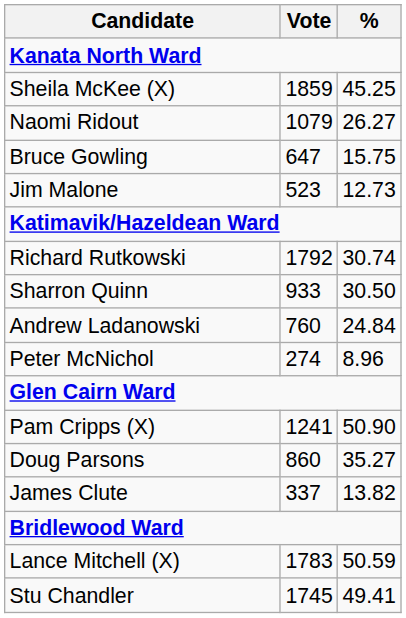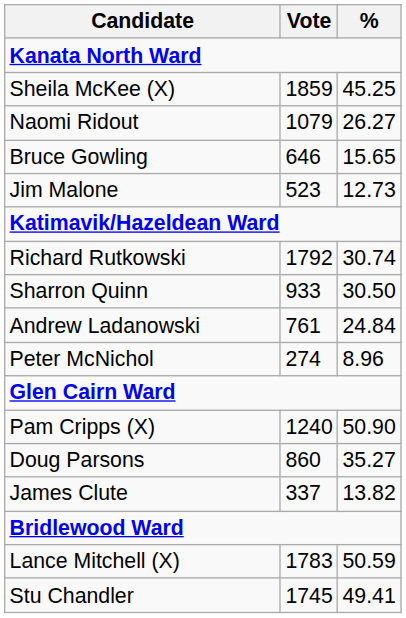Bruce Gowling | Vote: 647 -> 646
Bruce Gowling | %: 15.75 -> 15.65
Andrew Ladanowski | Vote: 760 -> 761
Pam Cripps (X) | Vote: 1241 -> 1240
